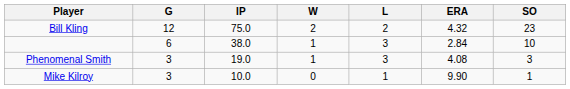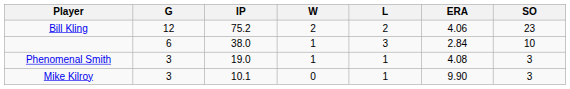Bill Kling | IP: 75.0 -> 75.2
Bill Kling | ERA: 4.32 -> 4.06
Phenomenal Smith | L: 3 -> 1
Mike Kilroy | IP: 10.0 -> 10.1
Mike Kilroy | SO: 1 -> 3
